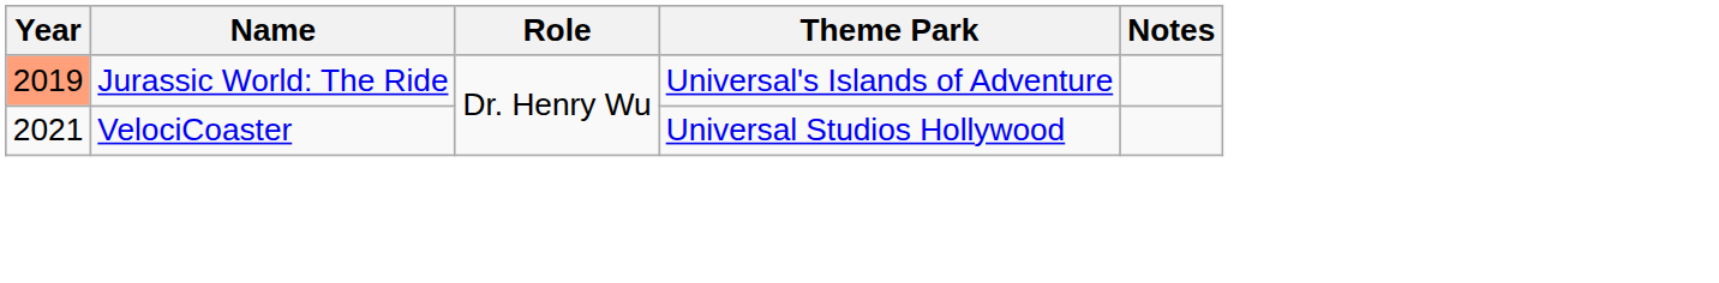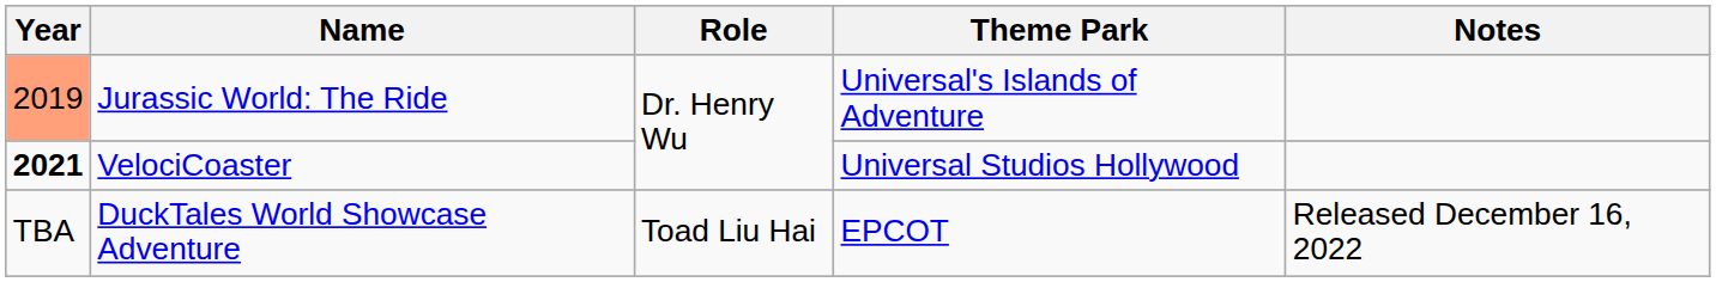VelociCoaster | Year: normal -> bold
+ row: TBA | DuckTales World Showcase Adventure | Toad Liu Hai | EPCOT | Released December 16, 2022
